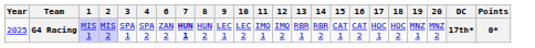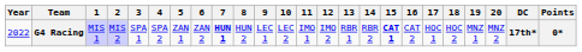+ column: 5 | ZAN 1
G4 Racing | Year: 2025 -> 2022
G4 Racing | 15: normal -> bold
